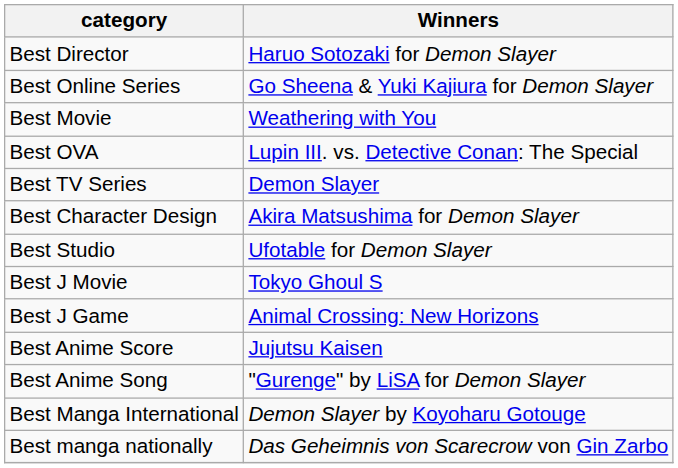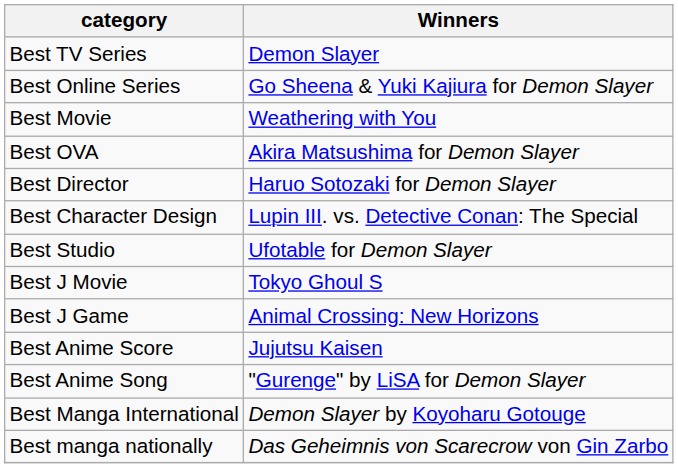rows swapped: Best TV Series <-> Best Director
Best OVA | Winners: Lupin III. vs. Detective Conan: The Special -> Akira Matsushima for Demon Slayer
Best Character Design | Winners: Akira Matsushima for Demon Slayer -> Lupin III. vs. Detective Conan: The Special
